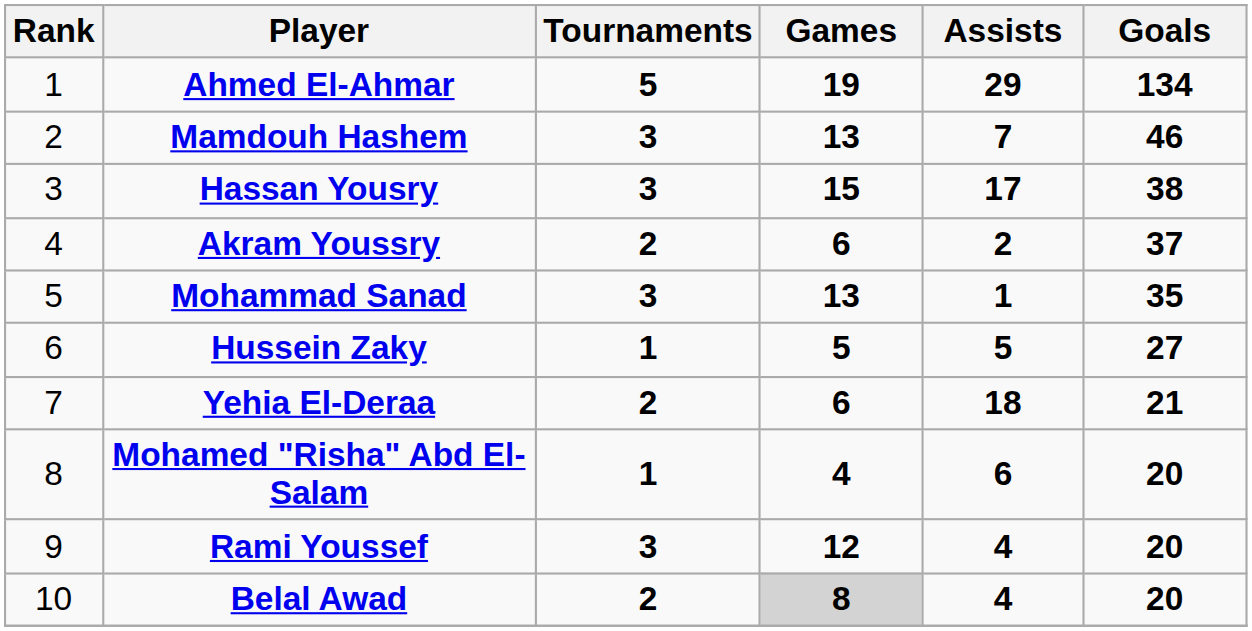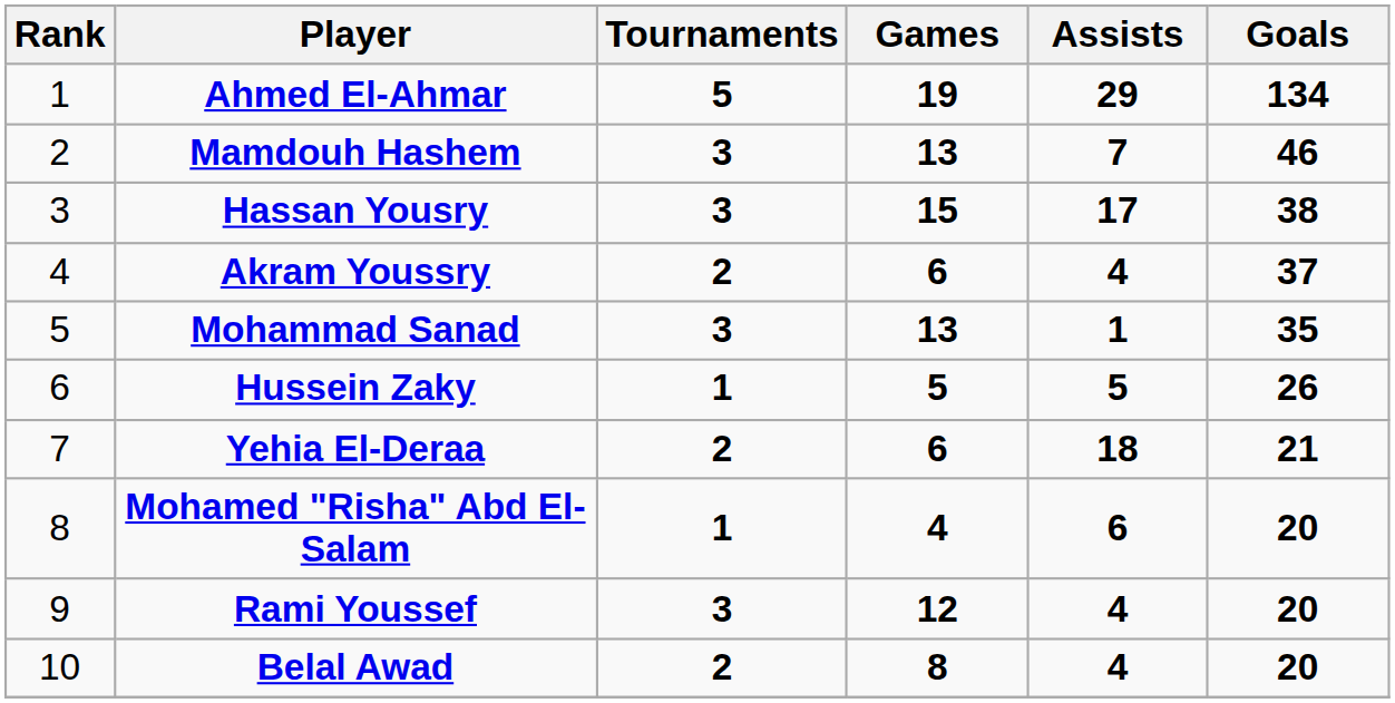Akram Youssry | Assists: 2 -> 4
Hussein Zaky | Goals: 27 -> 26
Belal Awad | Games: lightgrey background -> no background
